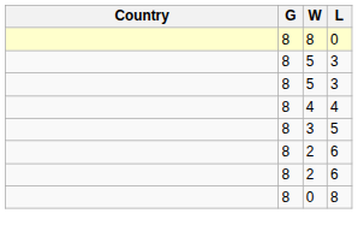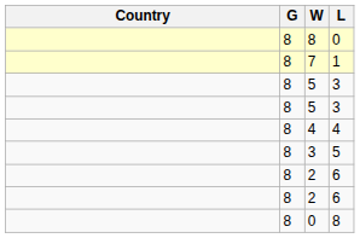+ row: 8 | 7 | 1
